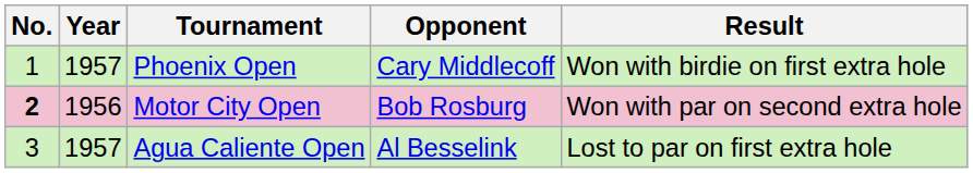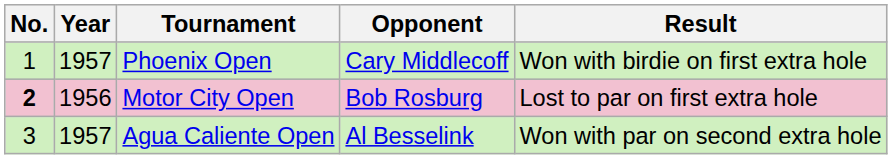Motor City Open | Result: Won with par on second extra hole -> Lost to par on first extra hole
Agua Caliente Open | Result: Lost to par on first extra hole -> Won with par on second extra hole
